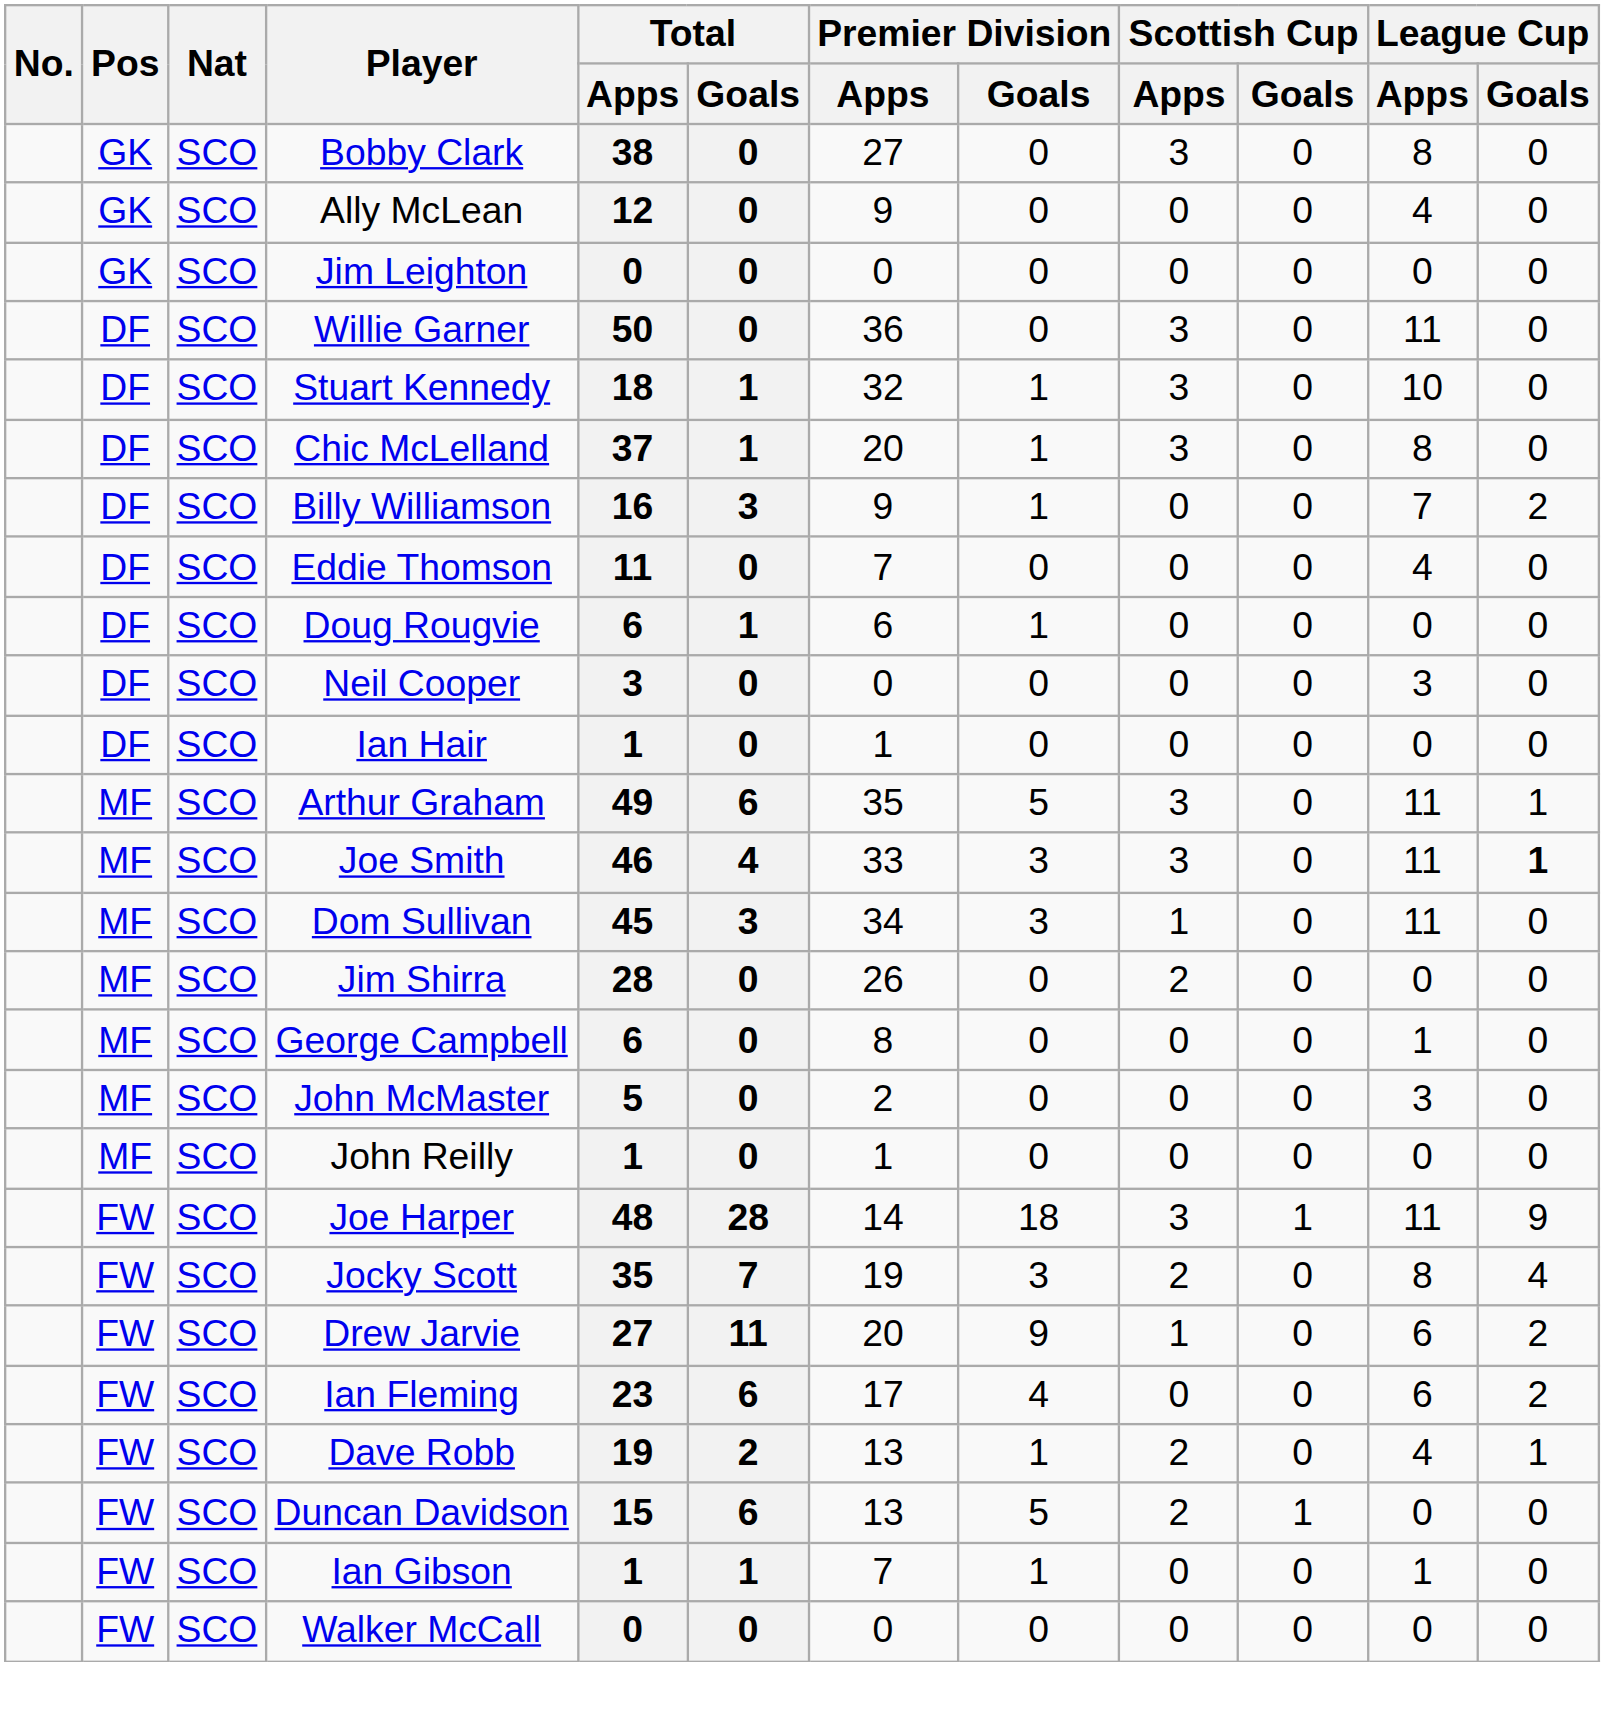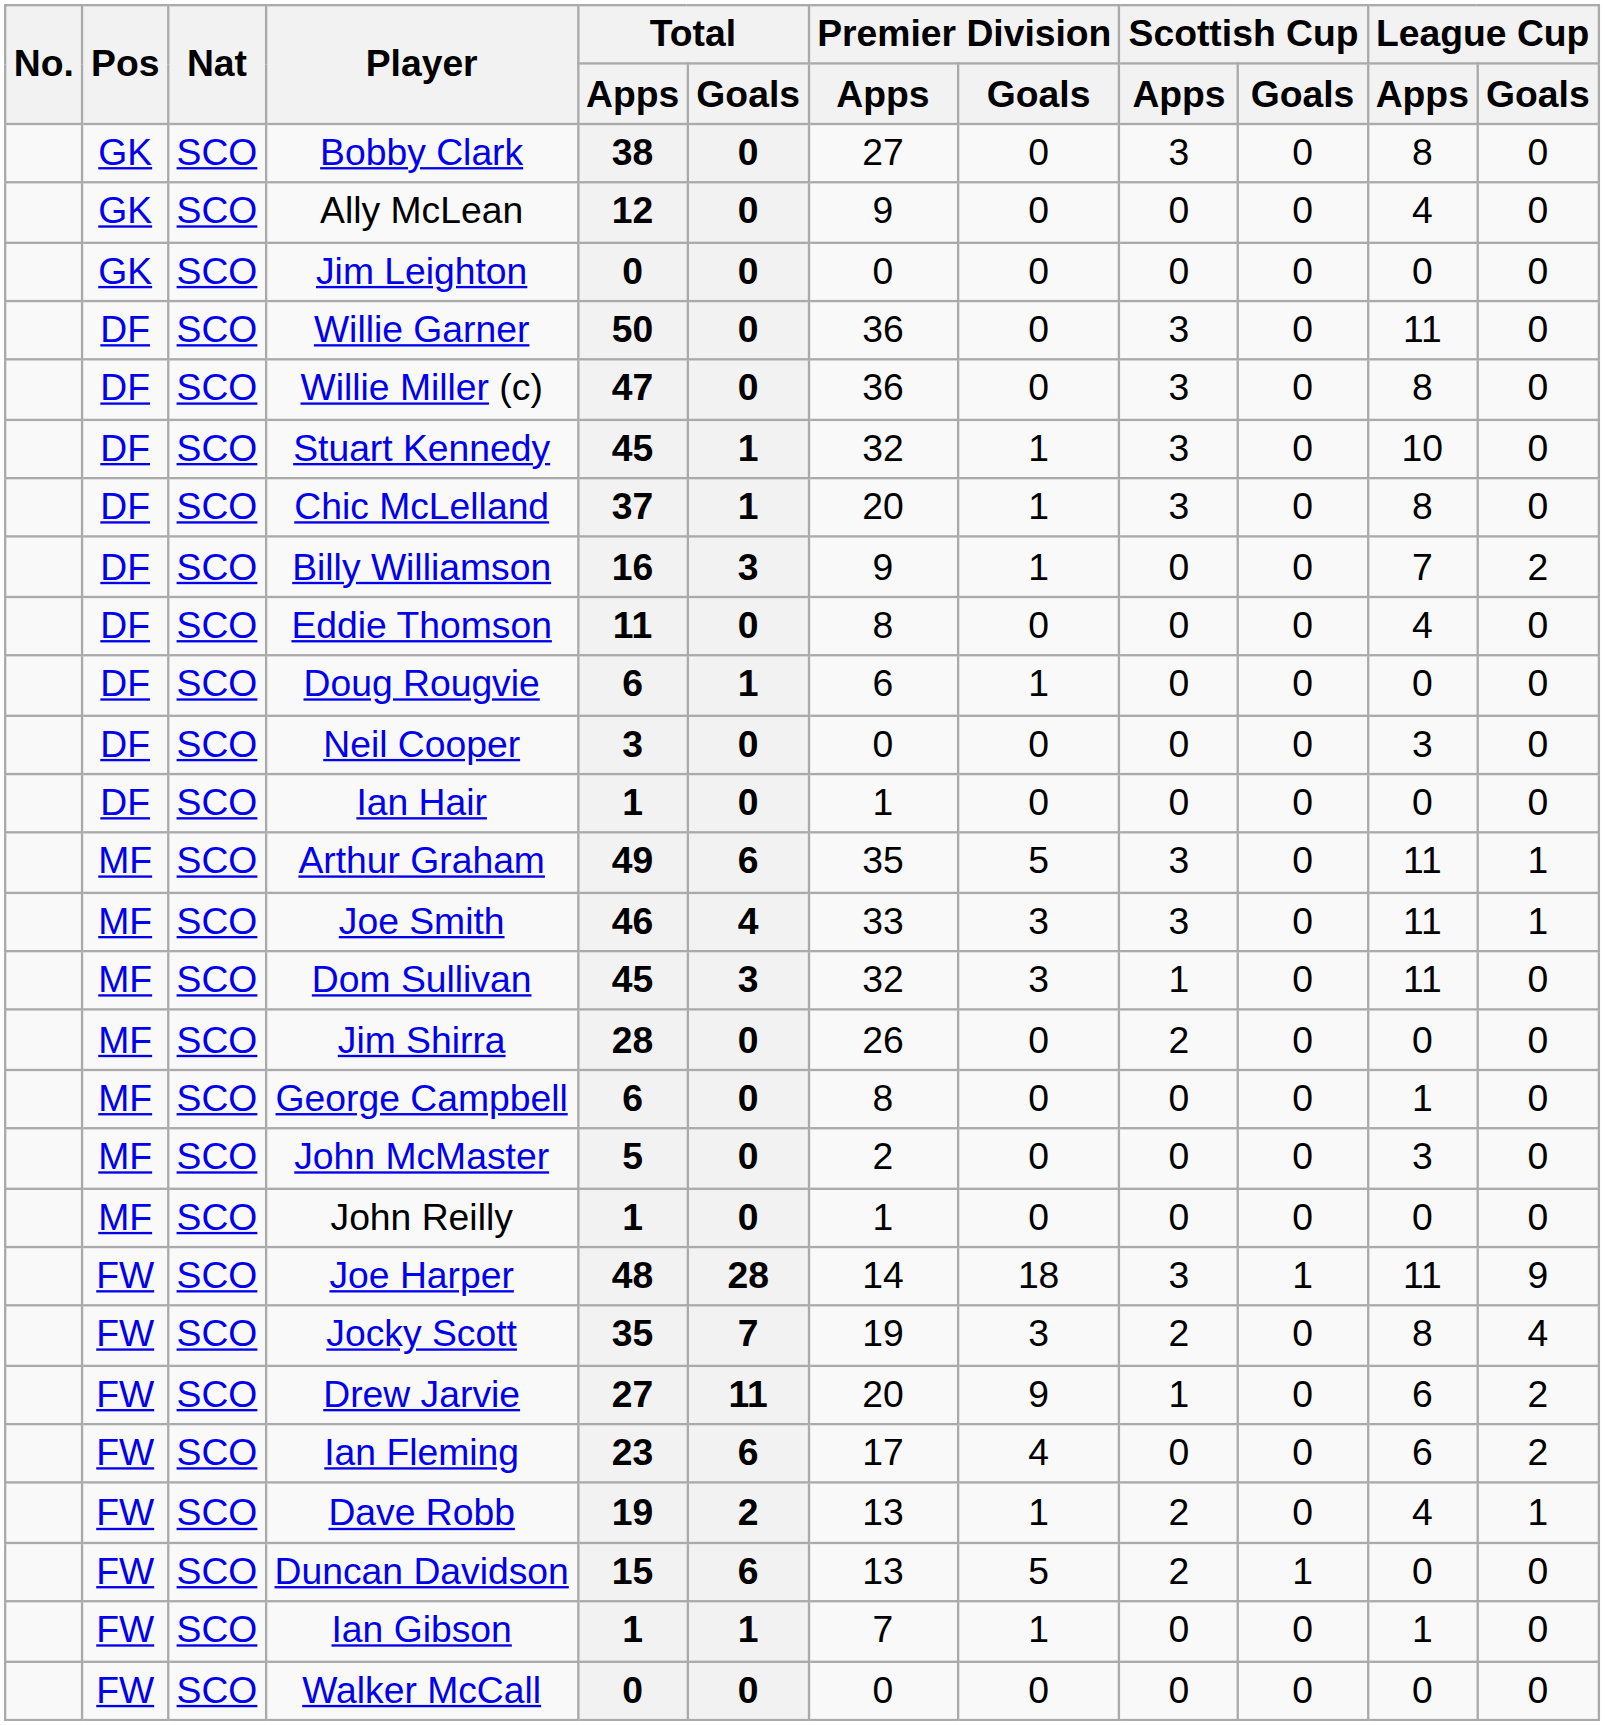+ row: DF | SCO | Willie Miller (c) | 47 | 0 | 36 | 0 | 3 | 0 | 8 | 0
Stuart Kennedy | Total / Apps: 18 -> 45
Eddie Thomson | Premier Division / Apps: 7 -> 8
Joe Smith | League Cup / Goals: bold -> normal
Dom Sullivan | Premier Division / Apps: 34 -> 32
